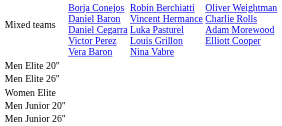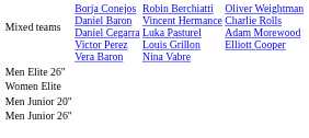- row: Men Elite 20"
